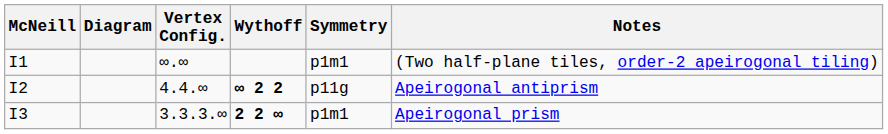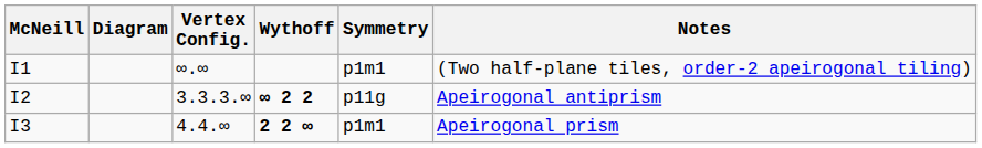I2 | Vertex Config.: 4.4.∞ -> 3.3.3.∞
I3 | Vertex Config.: 3.3.3.∞ -> 4.4.∞
